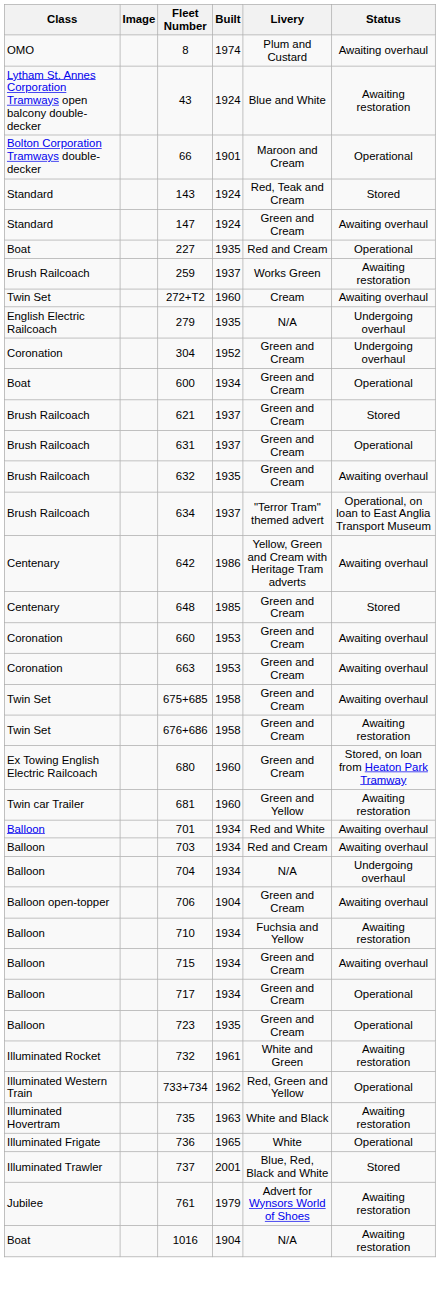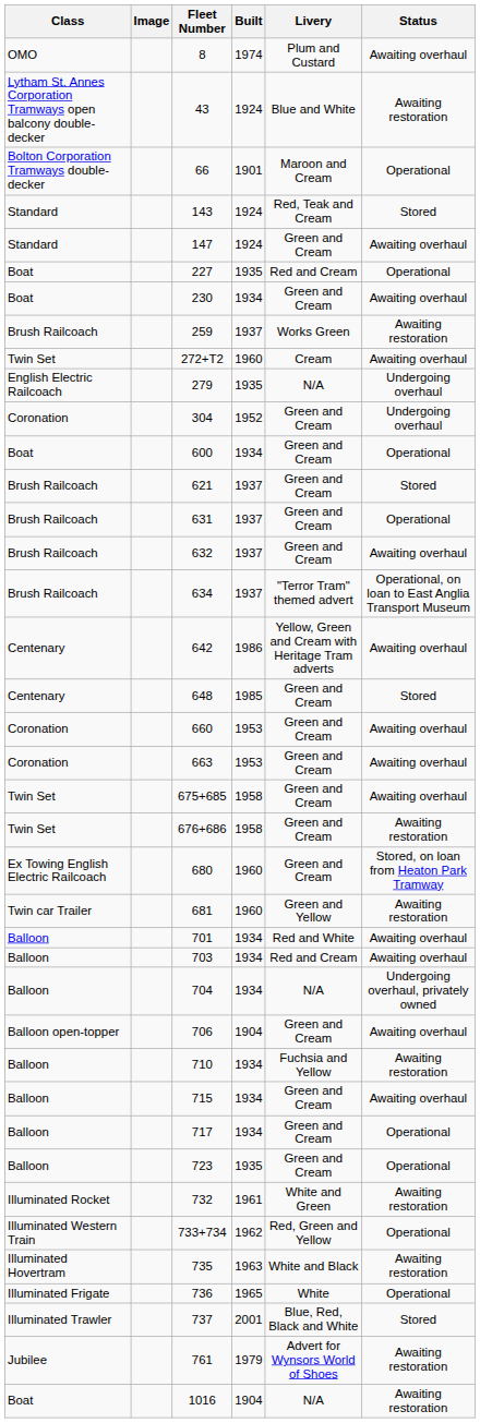+ row: Boat | 230 | 1934 | Green and Cream | Awaiting overhaul
632 | Built: 1935 -> 1937
704 | Status: Undergoing overhaul -> Undergoing overhaul, privately owned
